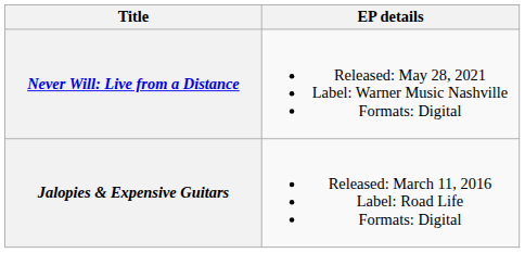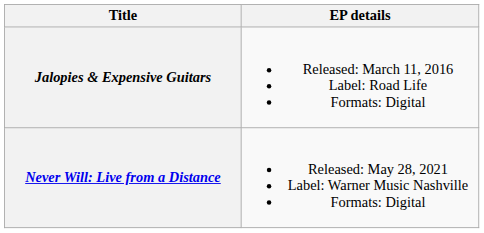rows swapped: Jalopies & Expensive Guitars <-> Never Will: Live from a Distance
